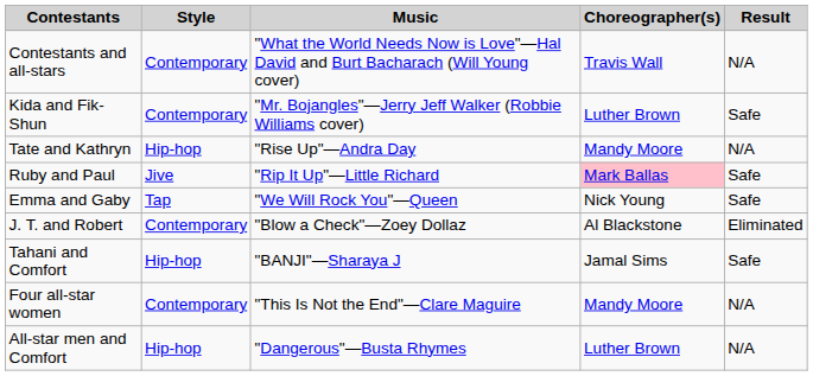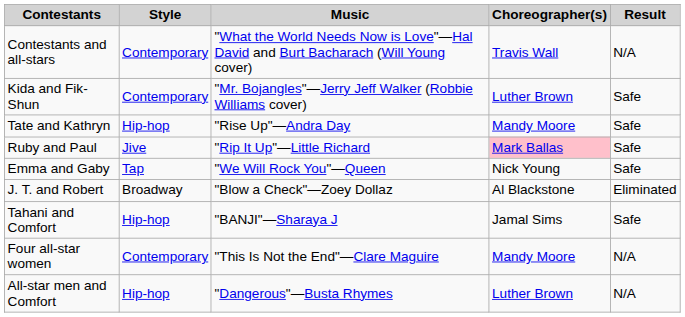Tate and Kathryn | Result: N/A -> Safe
J. T. and Robert | Style: Contemporary -> Broadway
